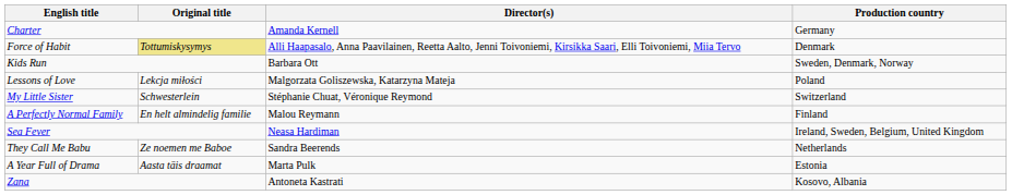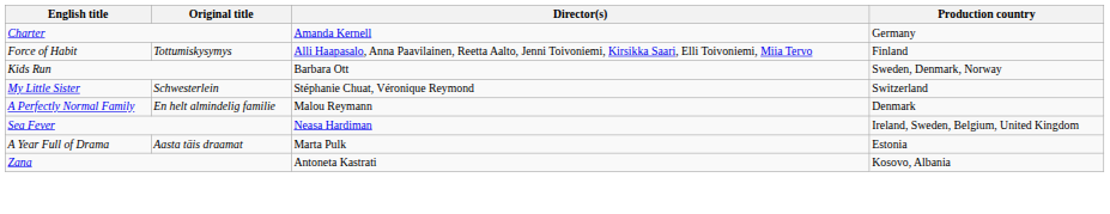Force of Habit | Original title: khaki background -> no background
Force of Habit | Production country: Denmark -> Finland
- row: Lessons of Love | Lekcja miłości | Malgorzata Goliszewska, Katarzyna Mateja | Poland
A Perfectly Normal Family | Production country: Finland -> Denmark
- row: They Call Me Babu | Ze noemen me Baboe | Sandra Beerends | Netherlands
